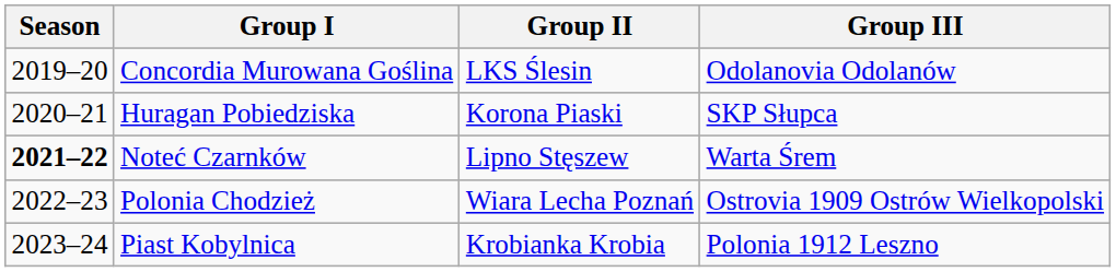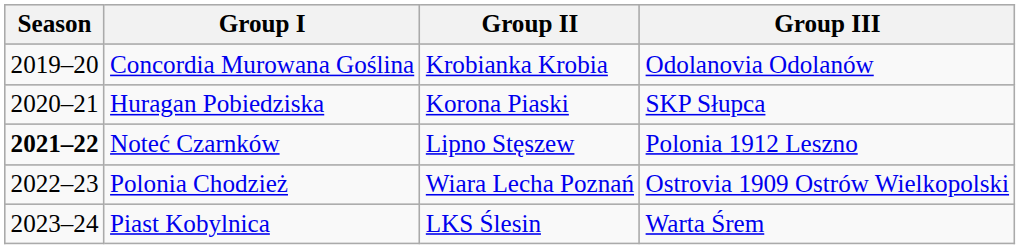Concordia Murowana Goślina | Group II: LKS Ślesin -> Krobianka Krobia
Noteć Czarnków | Group III: Warta Śrem -> Polonia 1912 Leszno
Piast Kobylnica | Group II: Krobianka Krobia -> LKS Ślesin
Piast Kobylnica | Group III: Polonia 1912 Leszno -> Warta Śrem
